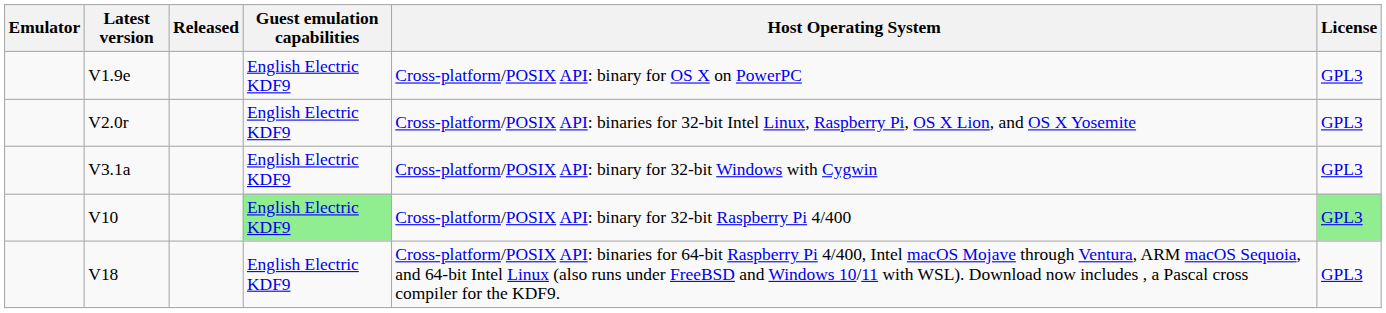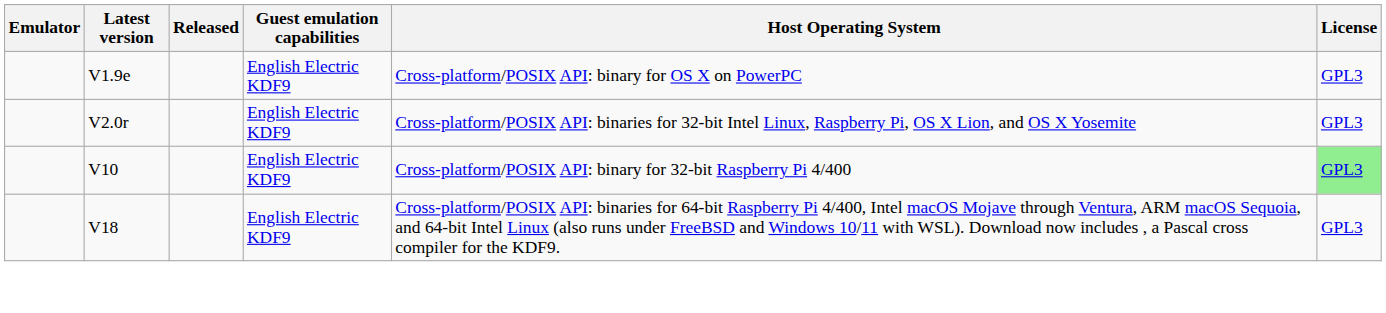- row: V3.1a | English Electric KDF9 | Cross-platform/POSIX API: binary for 32-bit Windows with Cygwin | GPL3
V10 | Guest emulation capabilities: lightgreen background -> no background
